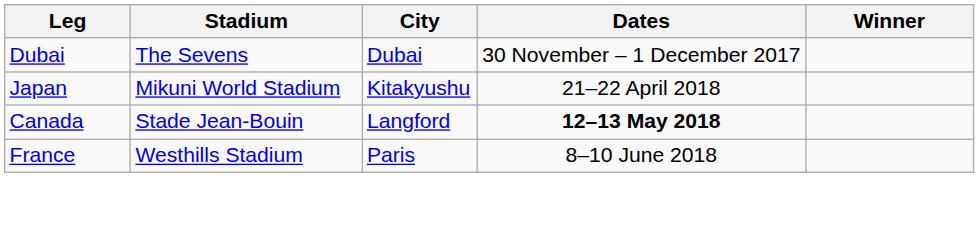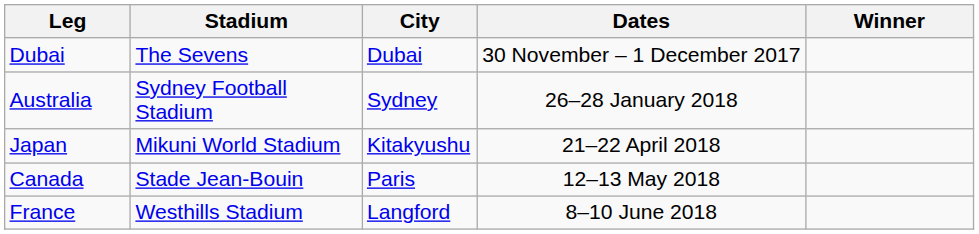+ row: Australia | Sydney Football Stadium | Sydney | 26–28 January 2018
Canada | City: Langford -> Paris
Canada | Dates: bold -> normal
France | City: Paris -> Langford
